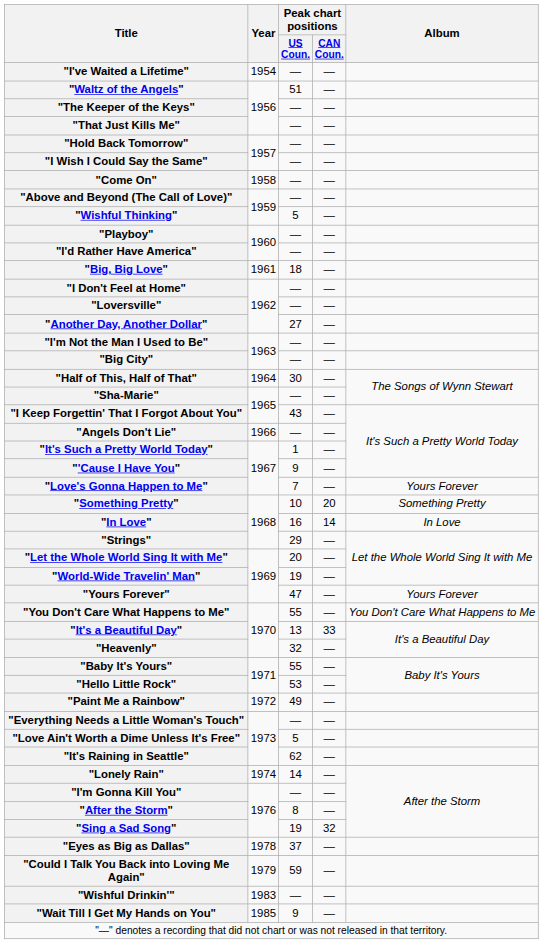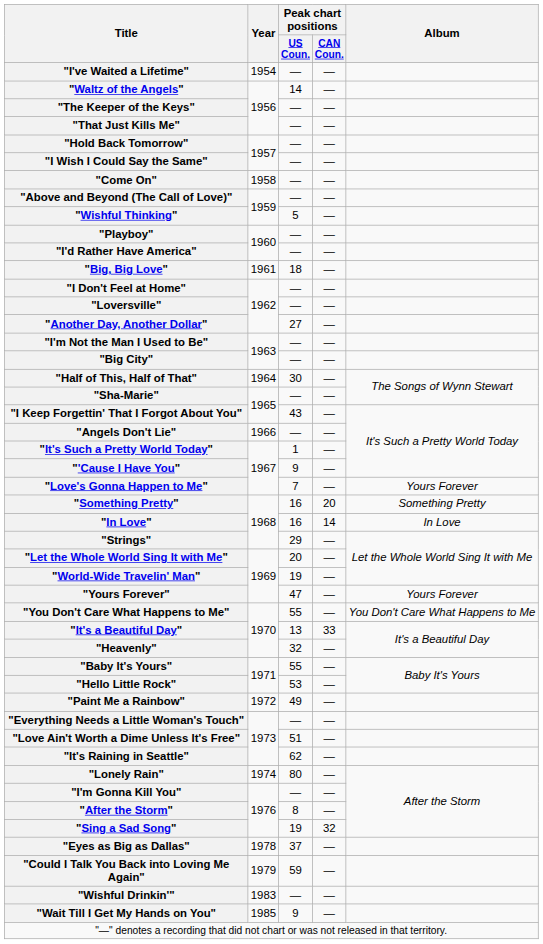"Waltz of the Angels" | Peak chart positions / US Coun.: 51 -> 14
"Something Pretty" | Peak chart positions / US Coun.: 10 -> 16
"Love Ain't Worth a Dime Unless It's Free" | Peak chart positions / US Coun.: 5 -> 51
"Lonely Rain" | Peak chart positions / US Coun.: 14 -> 80
